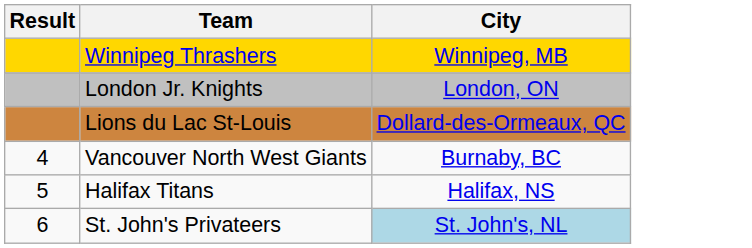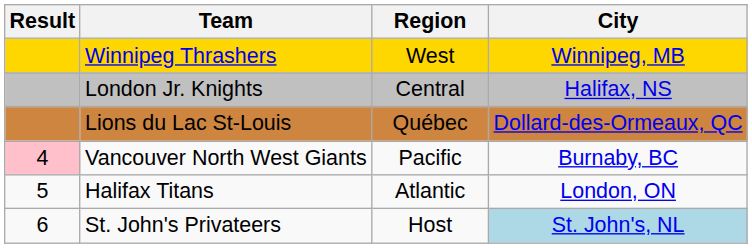+ column: Region | West | Central | Québec | Pacific | Atlantic | Host
London Jr. Knights | City: London, ON -> Halifax, NS
Vancouver North West Giants | Result: no background -> pink background
Halifax Titans | City: Halifax, NS -> London, ON
